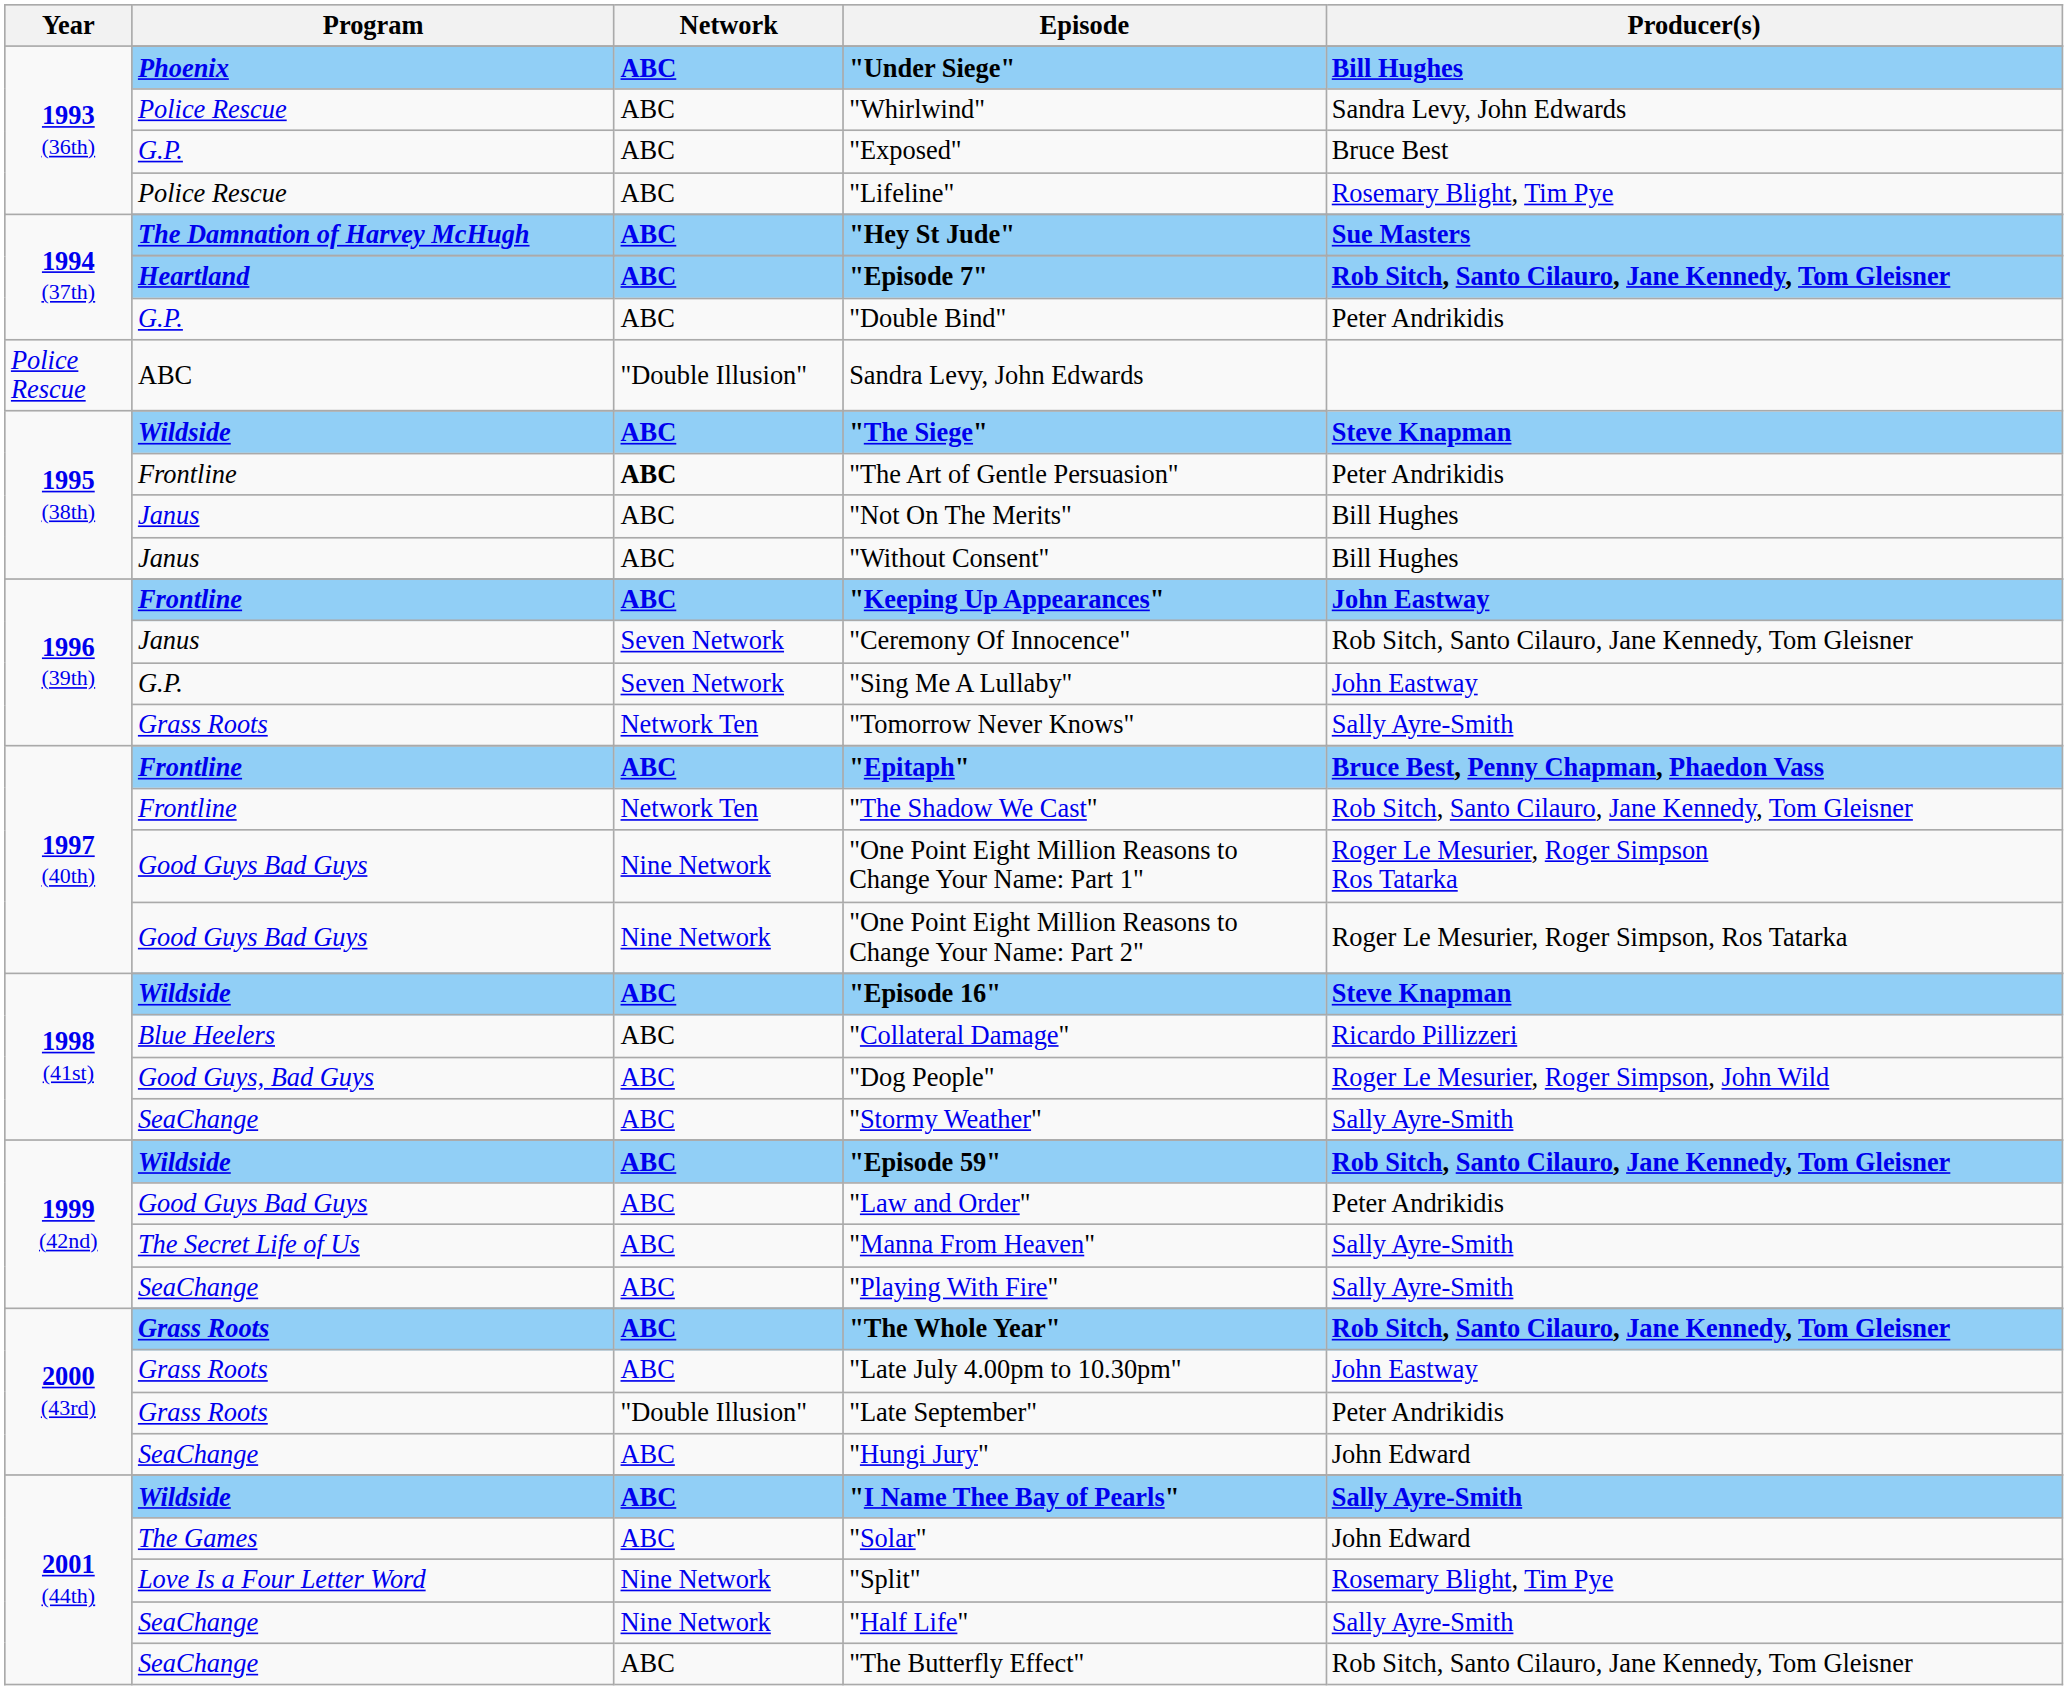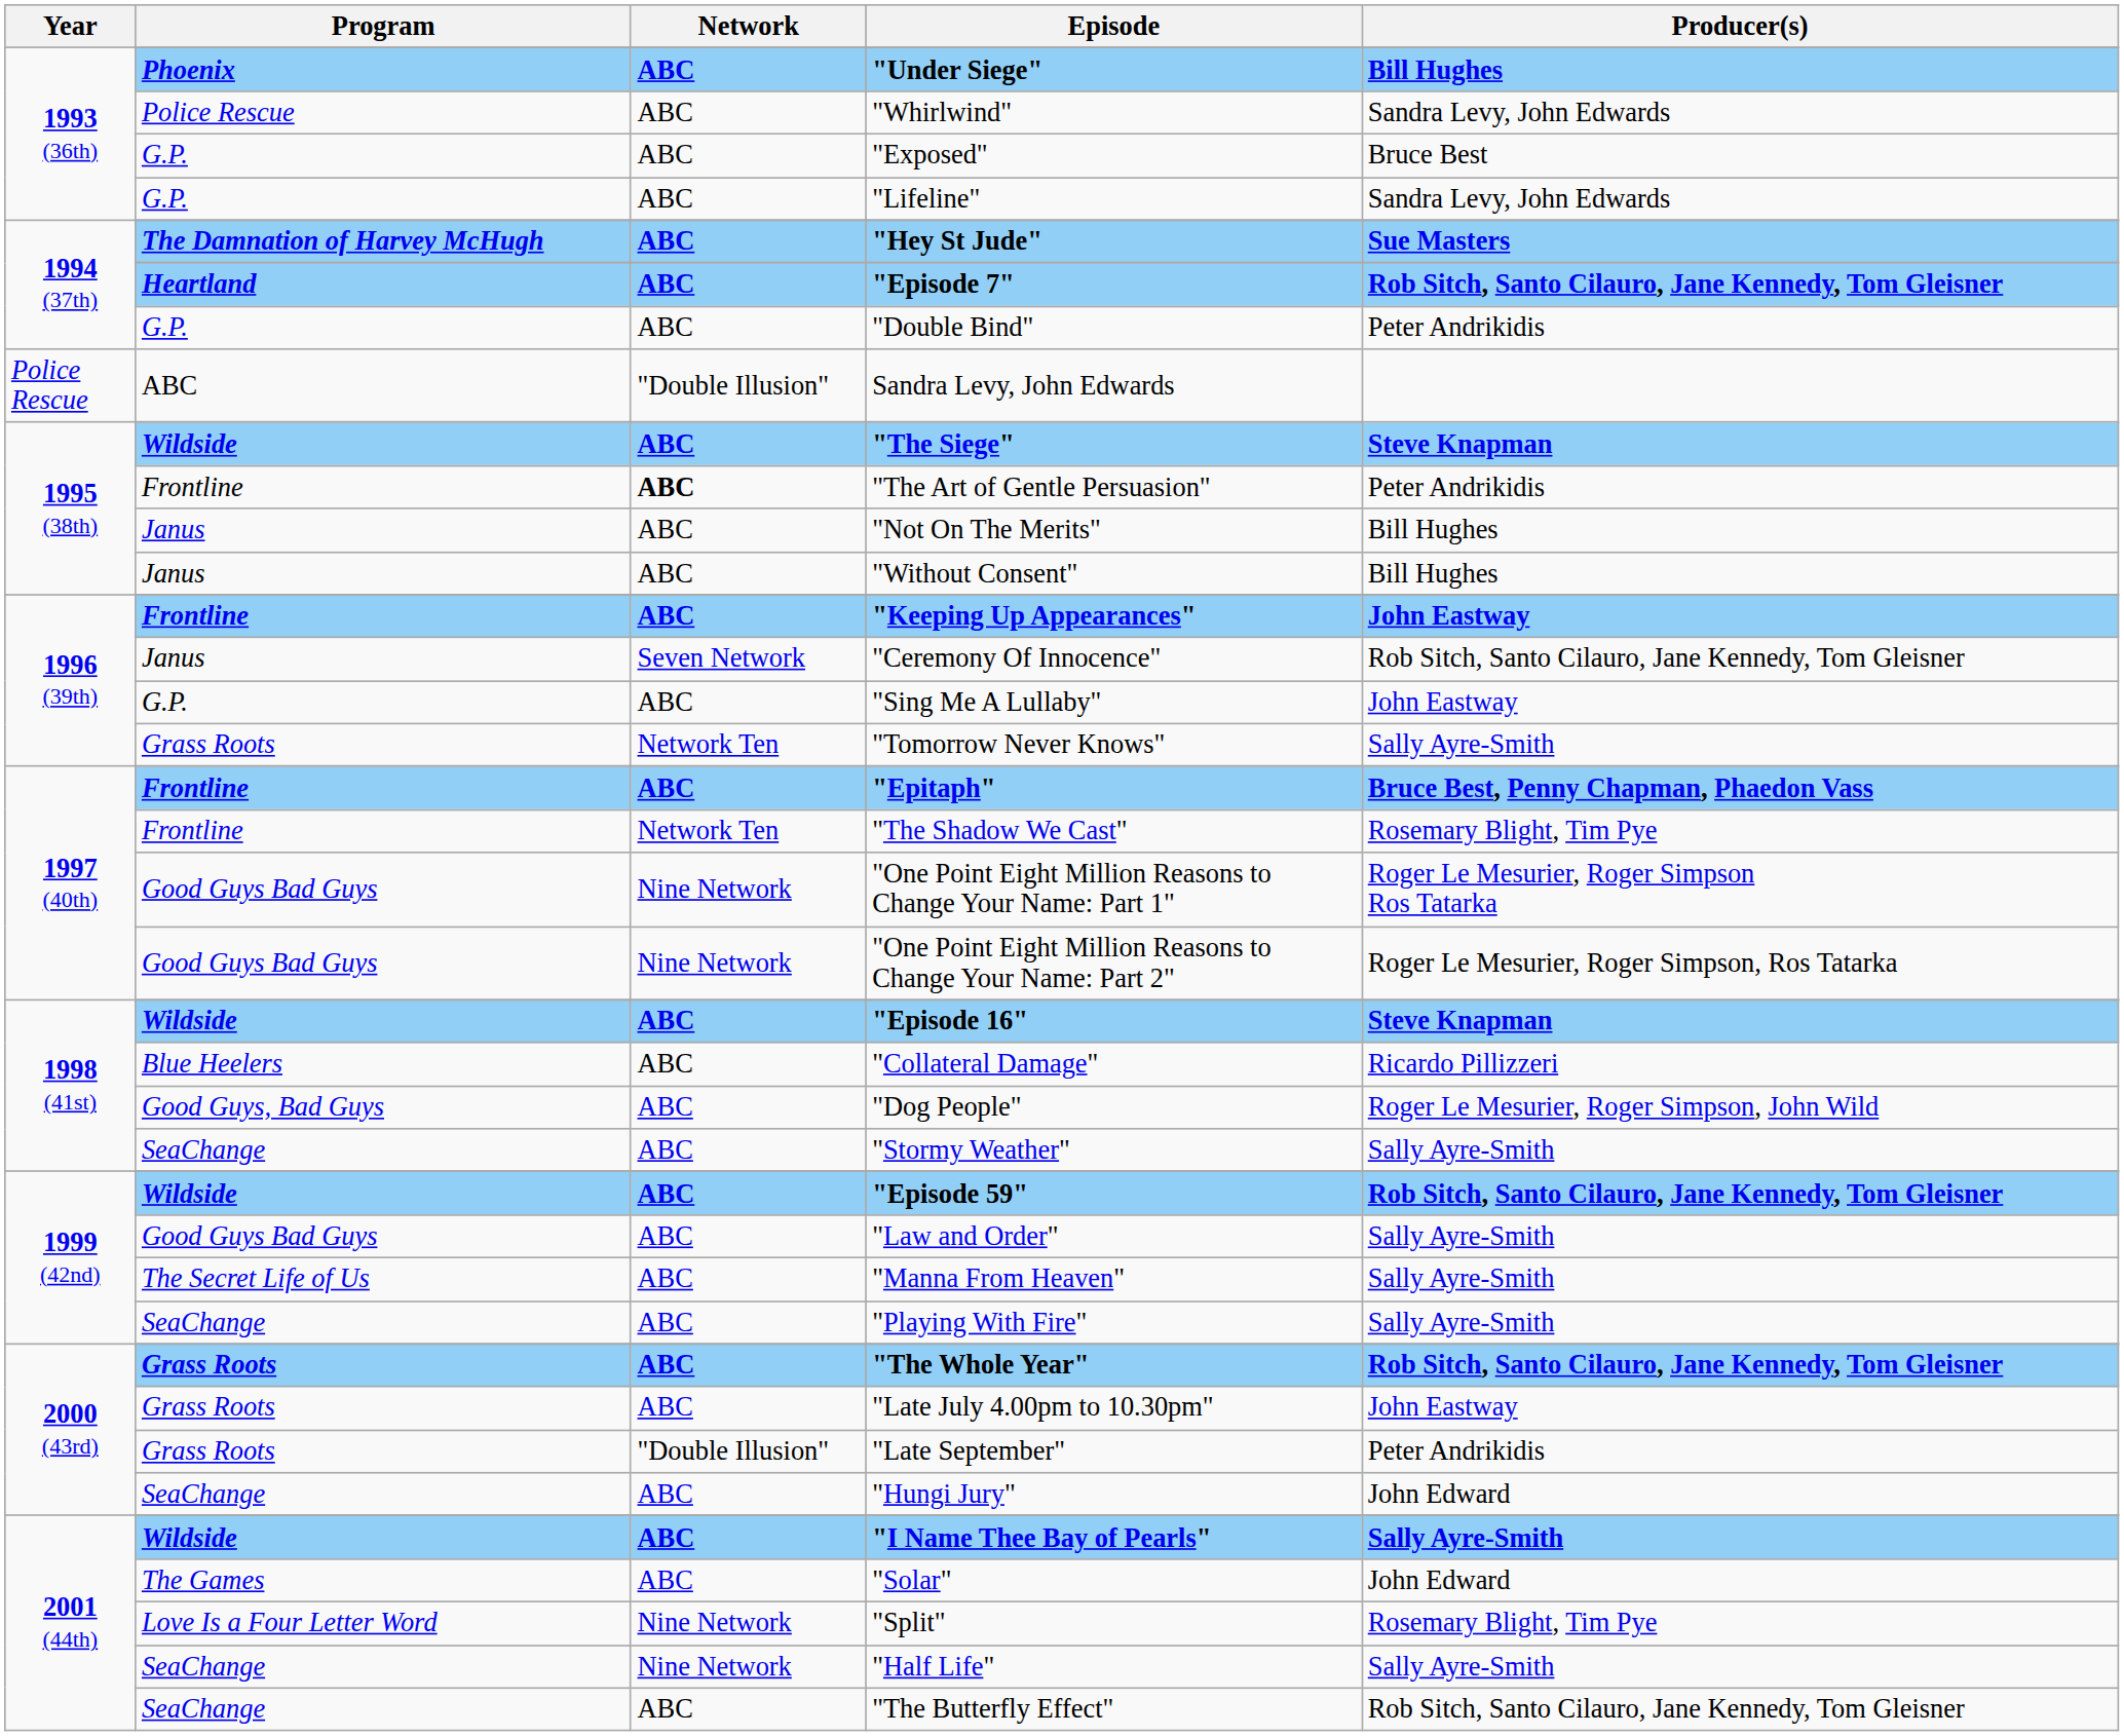"Lifeline" | Program: Police Rescue -> G.P.
"Lifeline" | Producer(s): Rosemary Blight, Tim Pye -> Sandra Levy, John Edwards
"Sing Me A Lullaby" | Network: Seven Network -> ABC
"The Shadow We Cast" | Producer(s): Rob Sitch, Santo Cilauro, Jane Kennedy, Tom Gleisner -> Rosemary Blight, Tim Pye
"Law and Order" | Producer(s): Peter Andrikidis -> Sally Ayre-Smith
